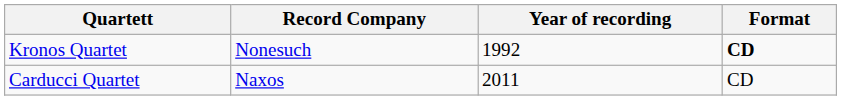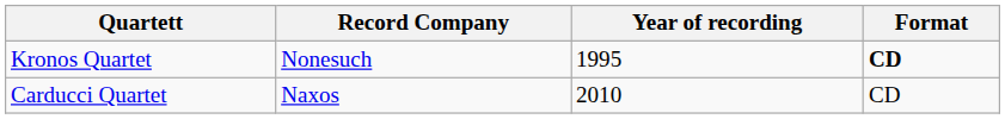Kronos Quartet | Year of recording: 1992 -> 1995
Carducci Quartet | Year of recording: 2011 -> 2010
